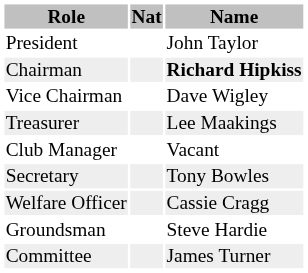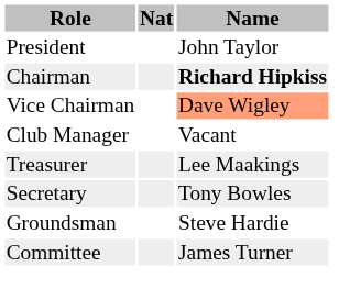Vice Chairman | Name: no background -> lightsalmon background
rows swapped: Treasurer <-> Club Manager
- row: Welfare Officer | Cassie Cragg
